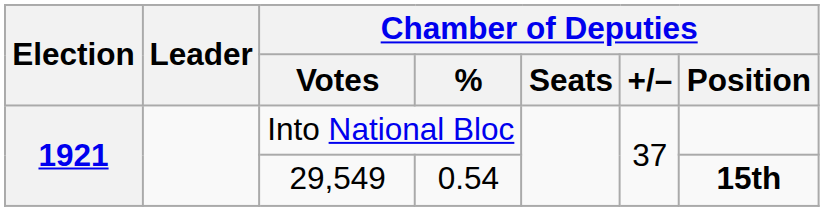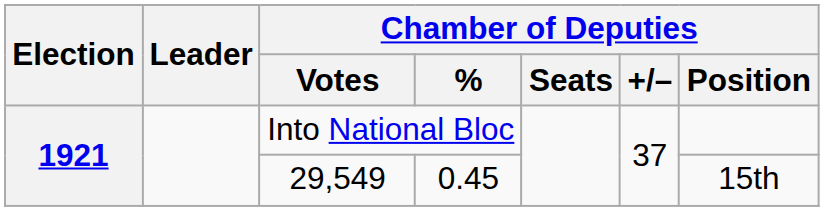29,549 | Chamber of Deputies / %: 0.54 -> 0.45
29,549 | Chamber of Deputies / Position: bold -> normal
